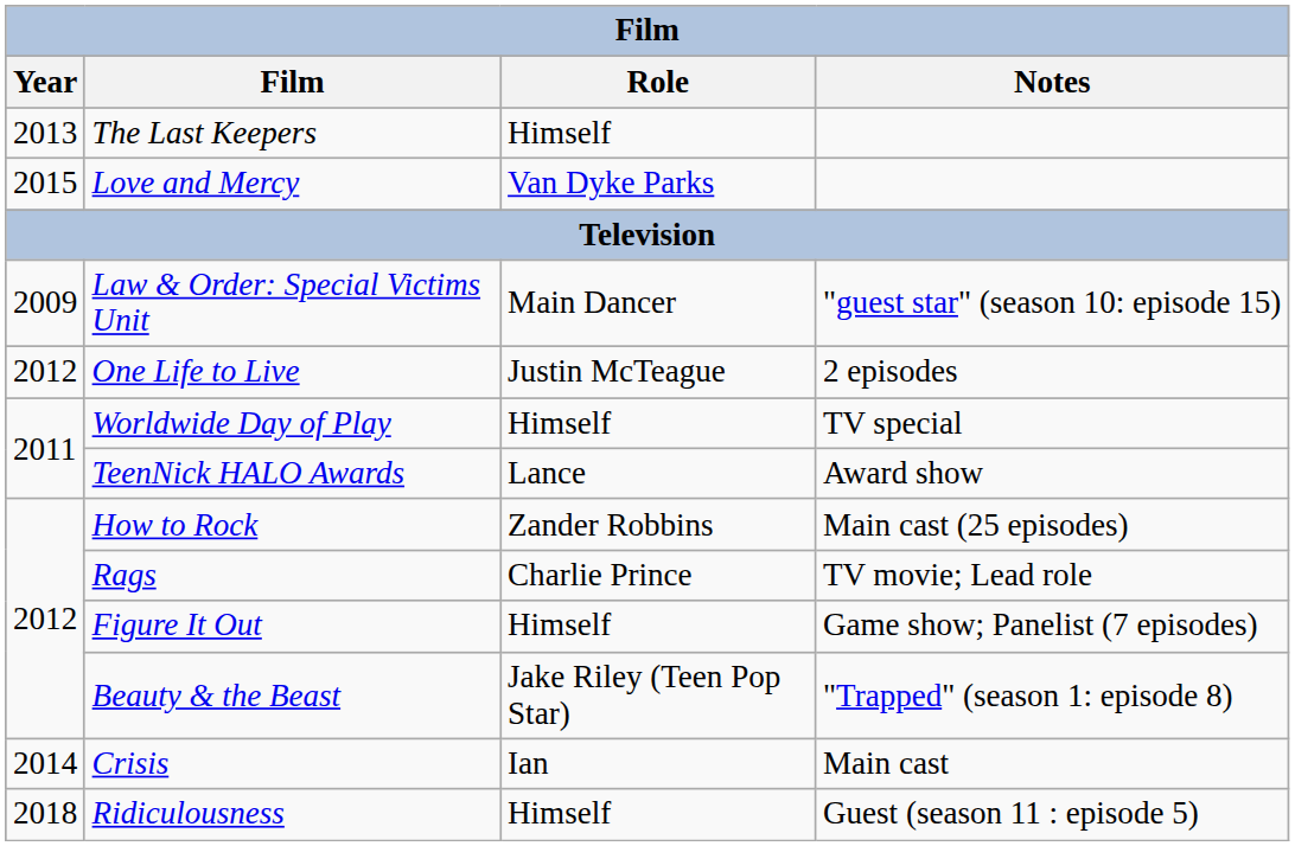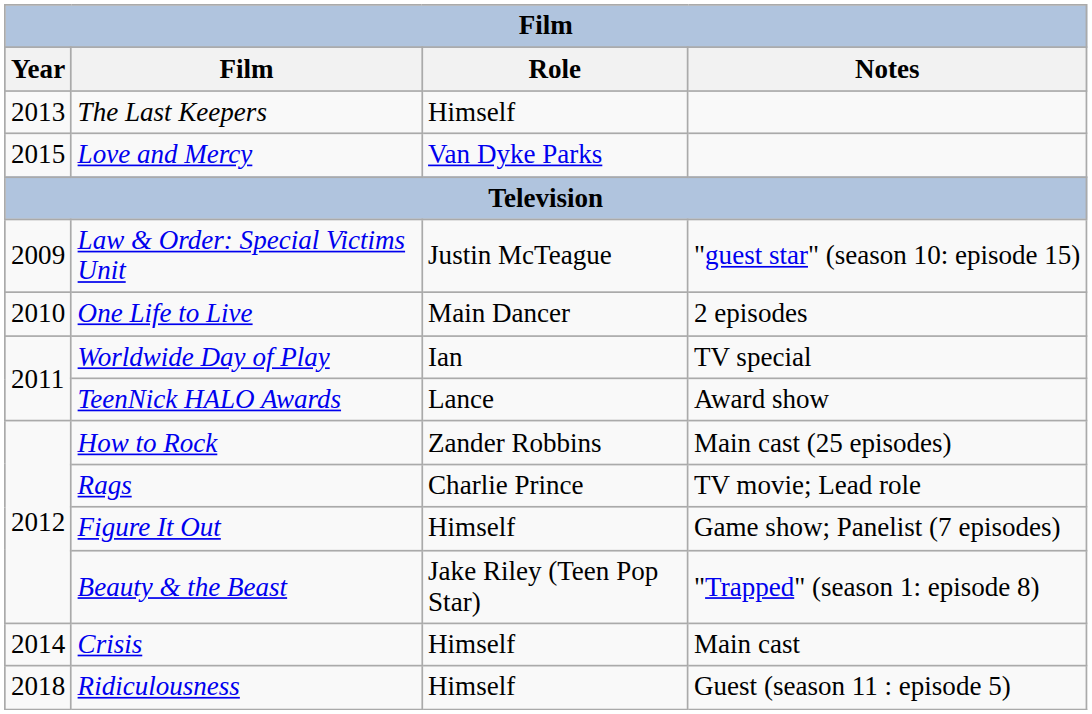Law & Order: Special Victims Unit | Role: Main Dancer -> Justin McTeague
One Life to Live | Year: 2012 -> 2010
One Life to Live | Role: Justin McTeague -> Main Dancer
Worldwide Day of Play | Role: Himself -> Ian
Crisis | Role: Ian -> Himself
